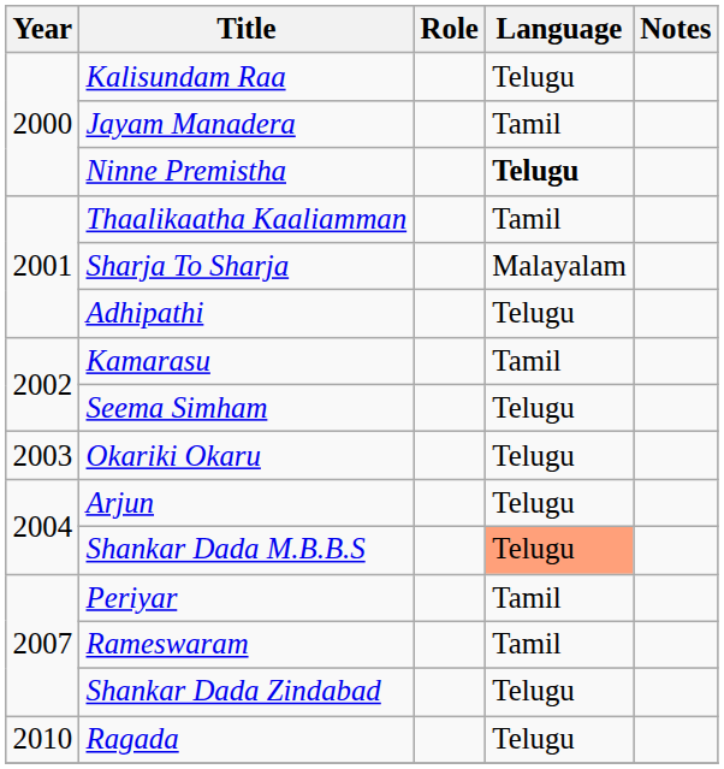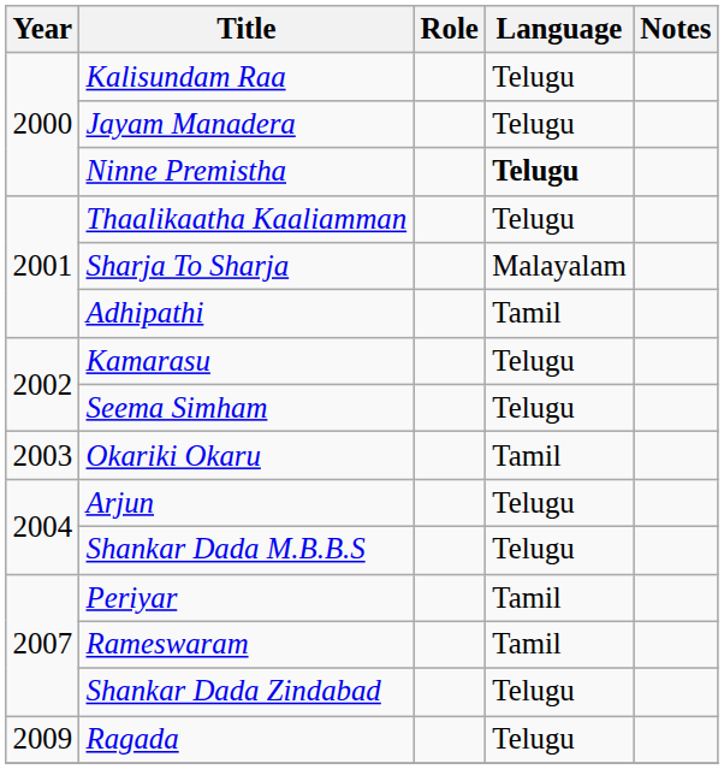Jayam Manadera | Language: Tamil -> Telugu
Thaalikaatha Kaaliamman | Language: Tamil -> Telugu
Adhipathi | Language: Telugu -> Tamil
Kamarasu | Language: Tamil -> Telugu
Okariki Okaru | Language: Telugu -> Tamil
Shankar Dada M.B.B.S | Language: lightsalmon background -> no background
Ragada | Year: 2010 -> 2009
